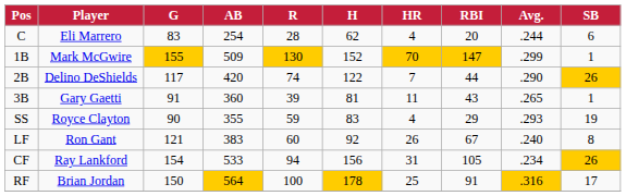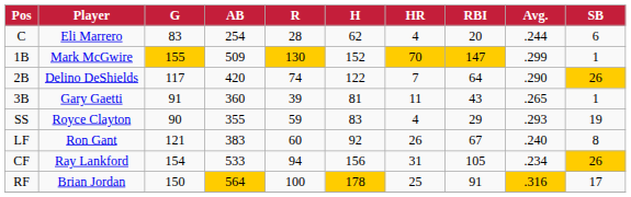2B | RBI: 44 -> 64
